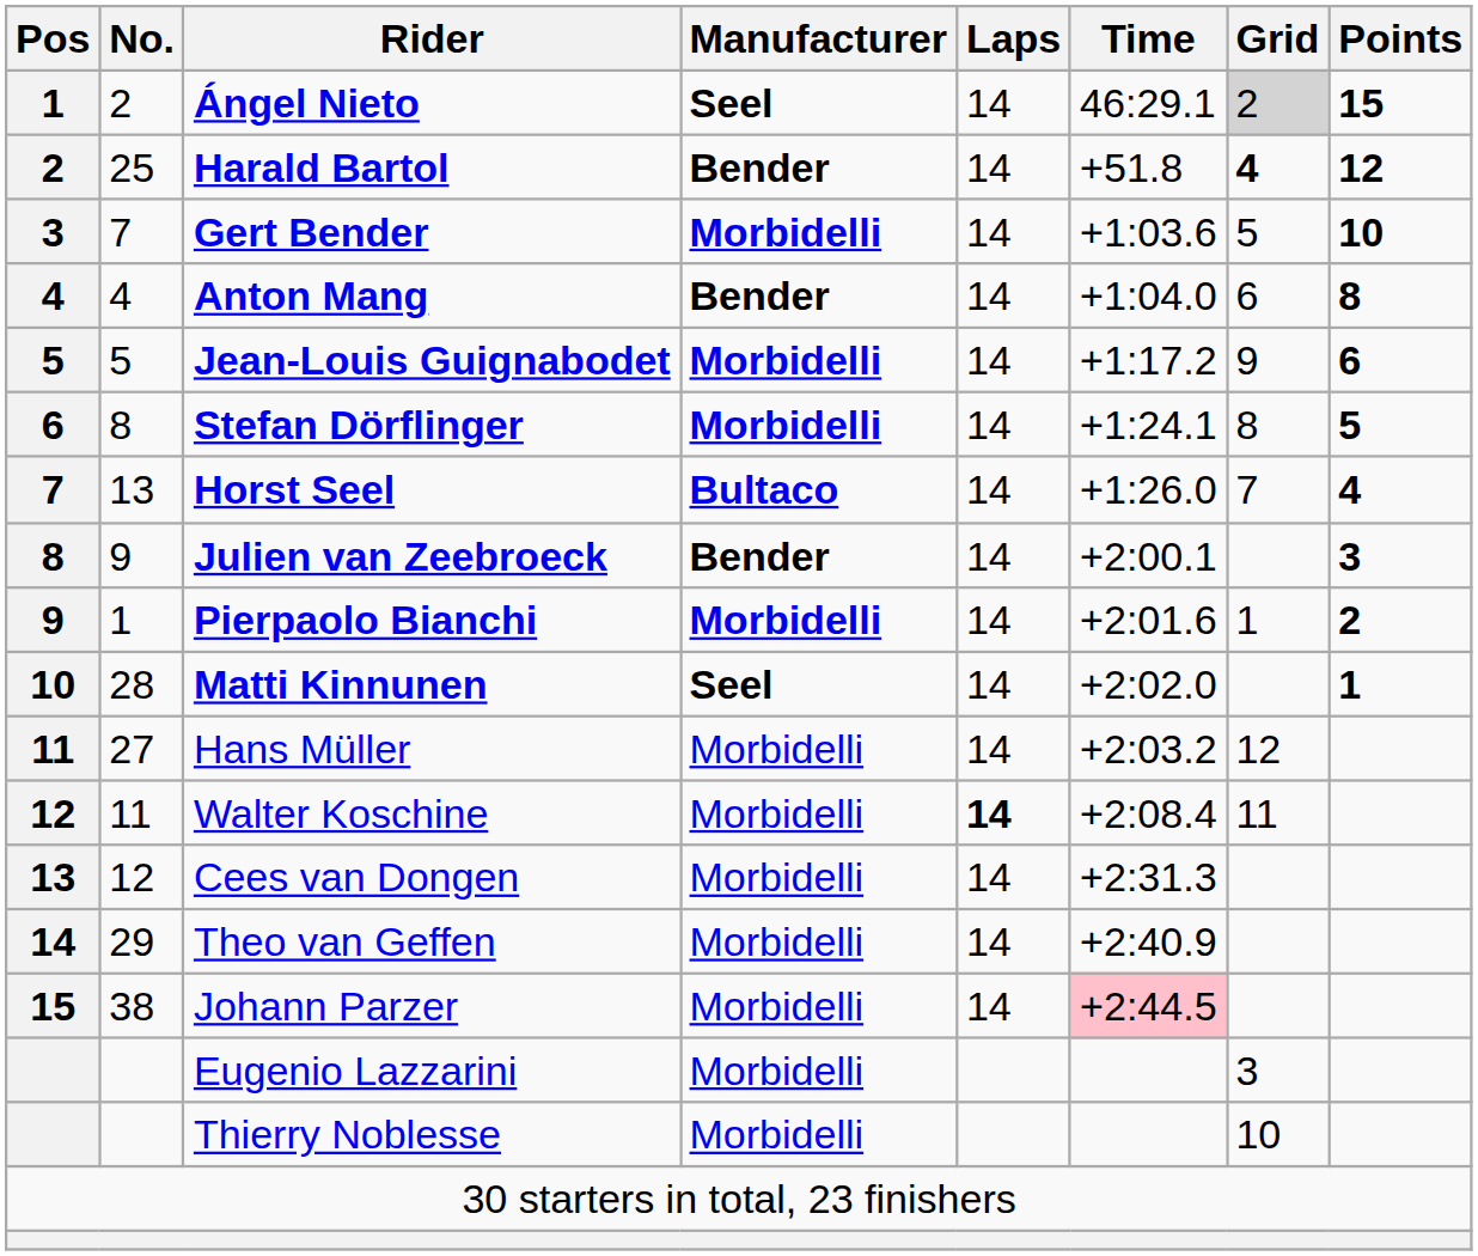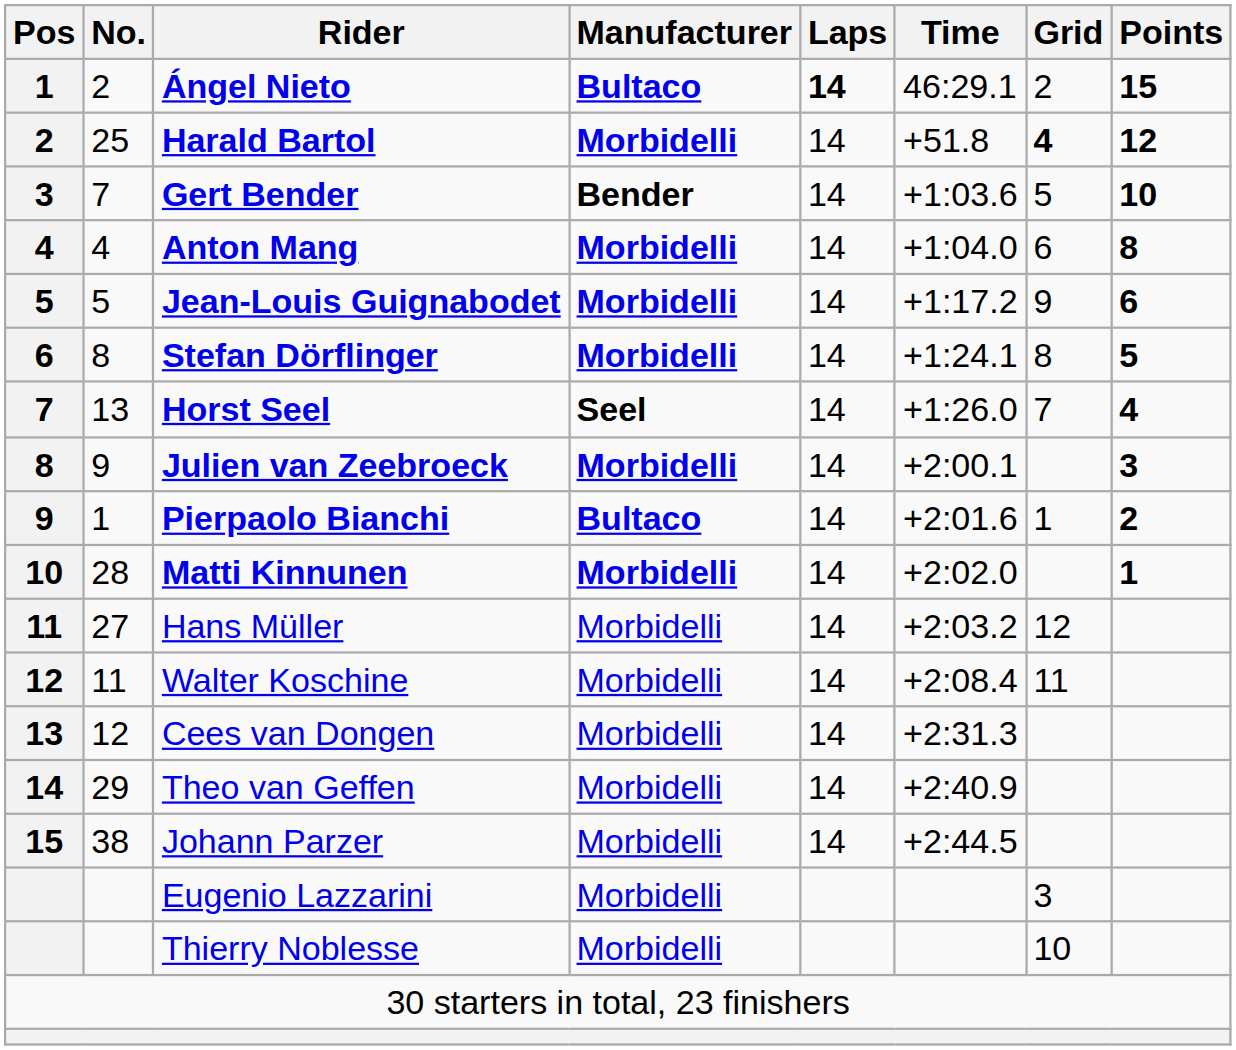Ángel Nieto | Manufacturer: Seel -> Bultaco
Ángel Nieto | Laps: normal -> bold
Ángel Nieto | Grid: lightgrey background -> no background
Harald Bartol | Manufacturer: Bender -> Morbidelli
Gert Bender | Manufacturer: Morbidelli -> Bender
Anton Mang | Manufacturer: Bender -> Morbidelli
Horst Seel | Manufacturer: Bultaco -> Seel
Julien van Zeebroeck | Manufacturer: Bender -> Morbidelli
Pierpaolo Bianchi | Manufacturer: Morbidelli -> Bultaco
Matti Kinnunen | Manufacturer: Seel -> Morbidelli
Walter Koschine | Laps: bold -> normal
Johann Parzer | Time: pink background -> no background
